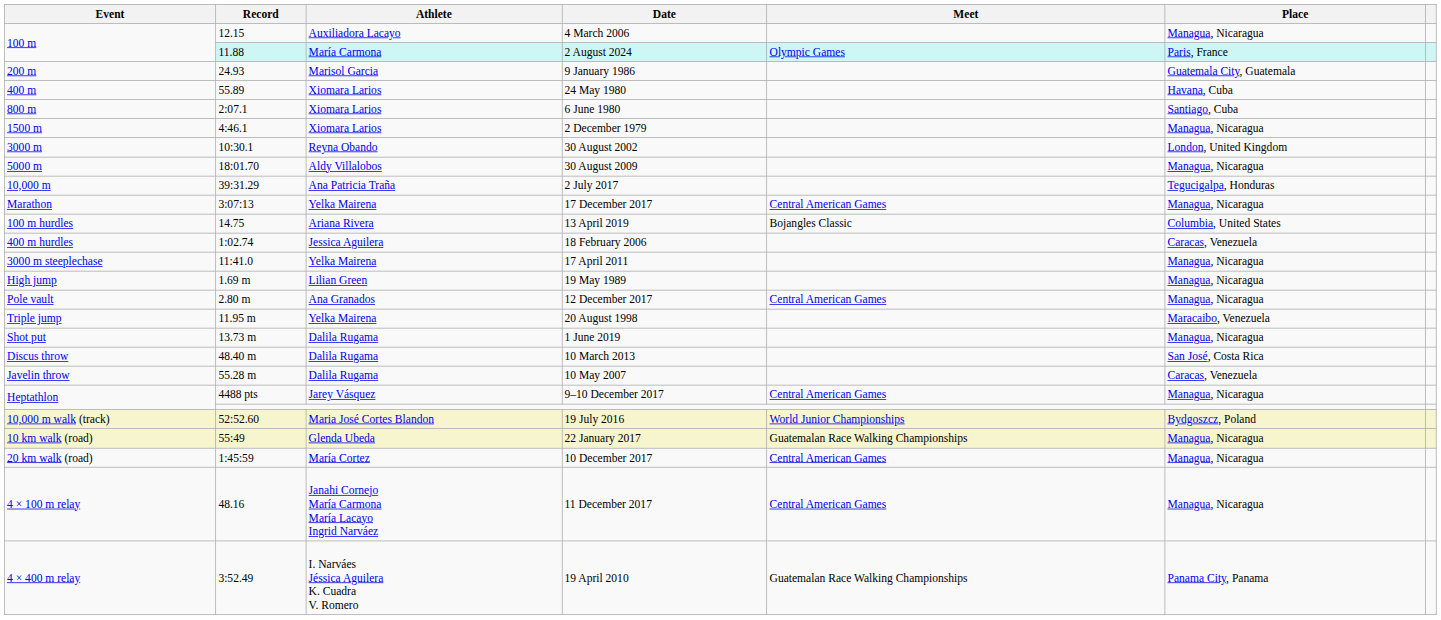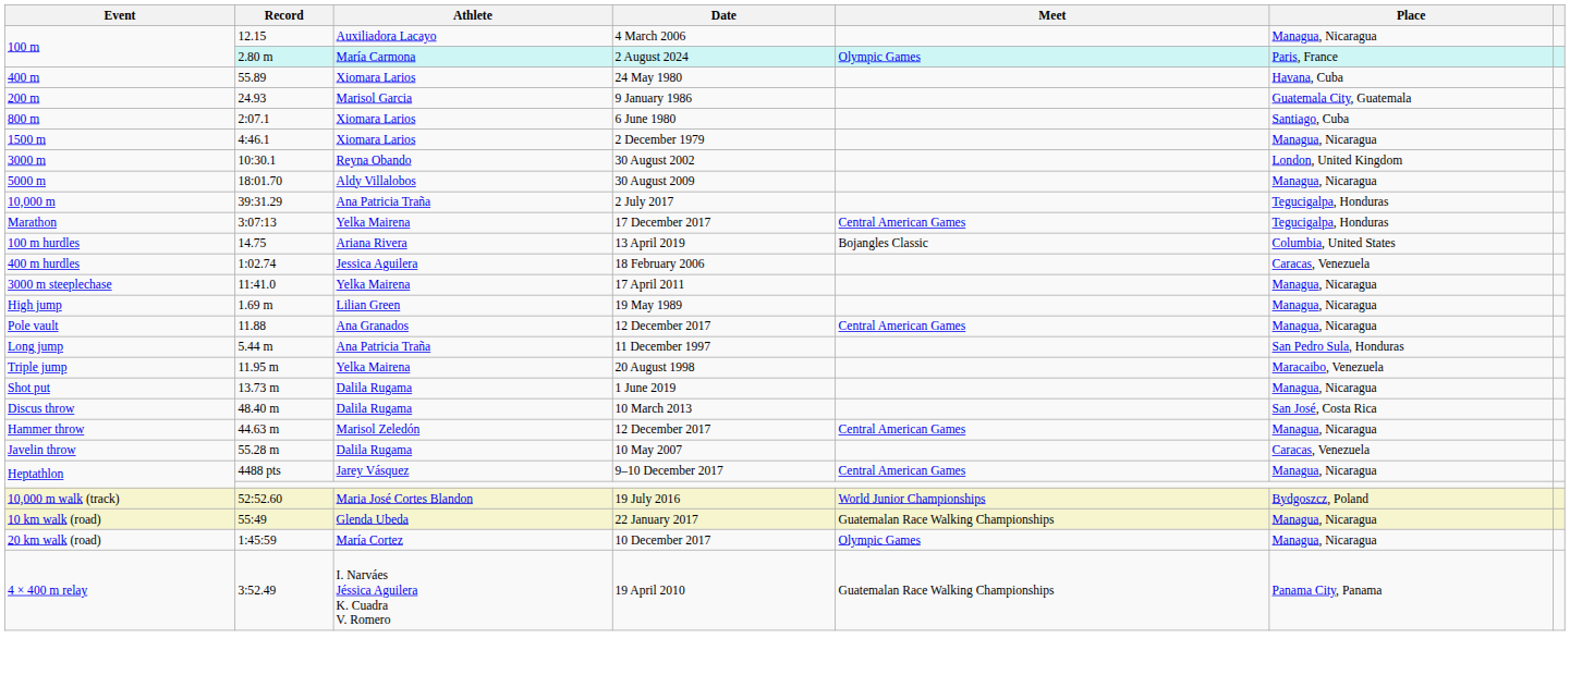2 August 2024 | Record: 11.88 -> 2.80 m
rows swapped: 9 January 1986 <-> 24 May 1980
17 December 2017 | Place: Managua, Nicaragua -> Tegucigalpa, Honduras
Pole vault / 12 December 2017 | Record: 2.80 m -> 11.88
+ row: Long jump | 5.44 m | Ana Patricia Traña | 11 December 1997 | San Pedro Sula, Honduras
+ row: Hammer throw | 44.63 m | Marisol Zeledón | 12 December 2017 | Central American Games | Managua, Nicaragua
10 December 2017 | Meet: Central American Games -> Olympic Games
- row: 4 × 100 m relay | 48.16 | Janahi Cornejo María Carmona María Lacayo Ingrid Narváez | 11 December 2017 | Central American Games | Managua, Nicaragua
